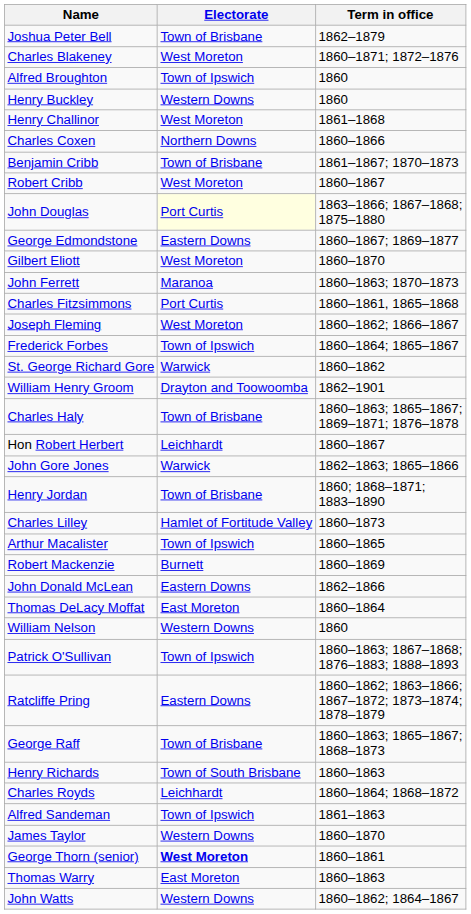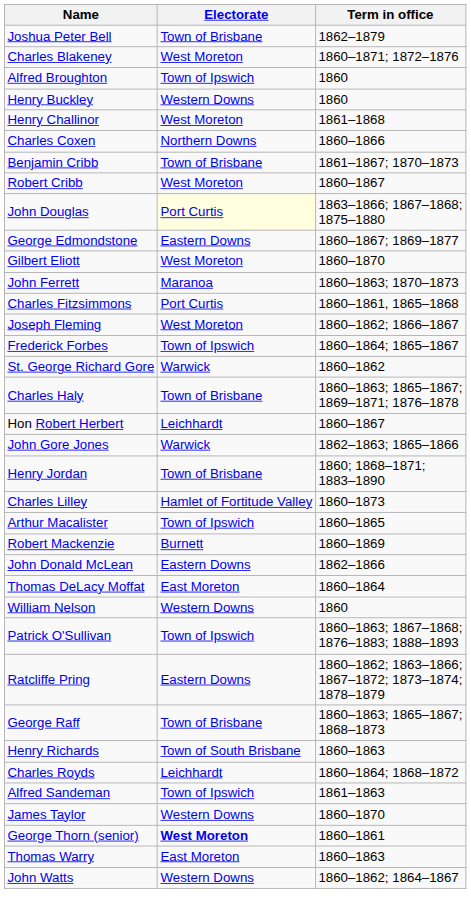- row: William Henry Groom | Drayton and Toowoomba | 1862–1901
